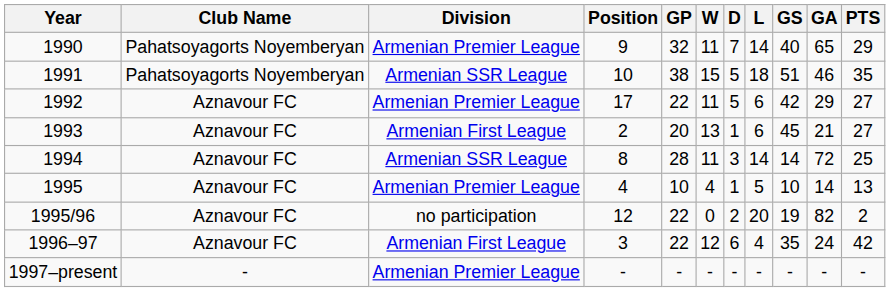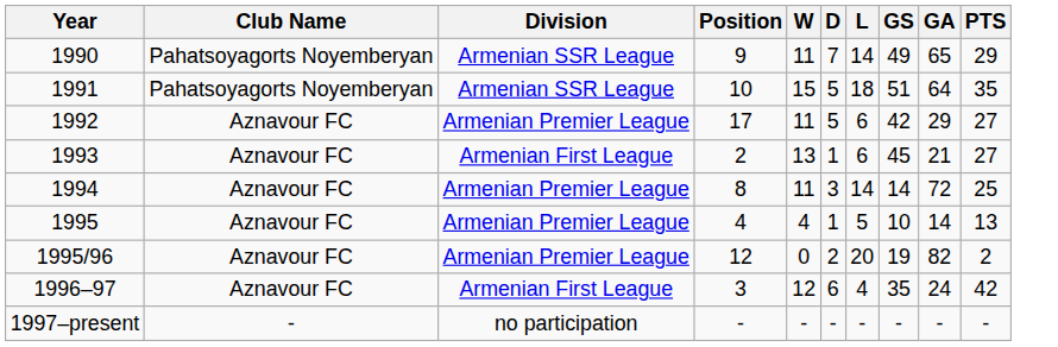- column: GP | 32 | 38 | 22 | 20 | 28 | 10 | 22 | 22 | -
1990 | Division: Armenian Premier League -> Armenian SSR League
1990 | GS: 40 -> 49
1991 | GA: 46 -> 64
1994 | Division: Armenian SSR League -> Armenian Premier League
1995/96 | Division: no participation -> Armenian Premier League
1997–present | Division: Armenian Premier League -> no participation
